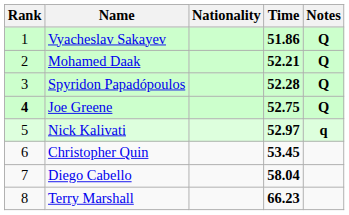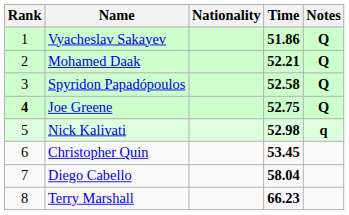Spyridon Papadópoulos | Time: 52.28 -> 52.58
Nick Kalivati | Time: 52.97 -> 52.98
